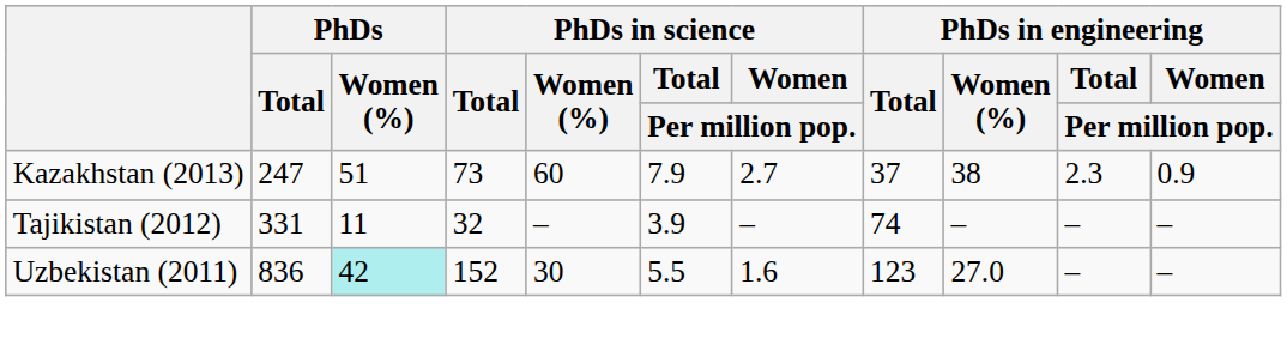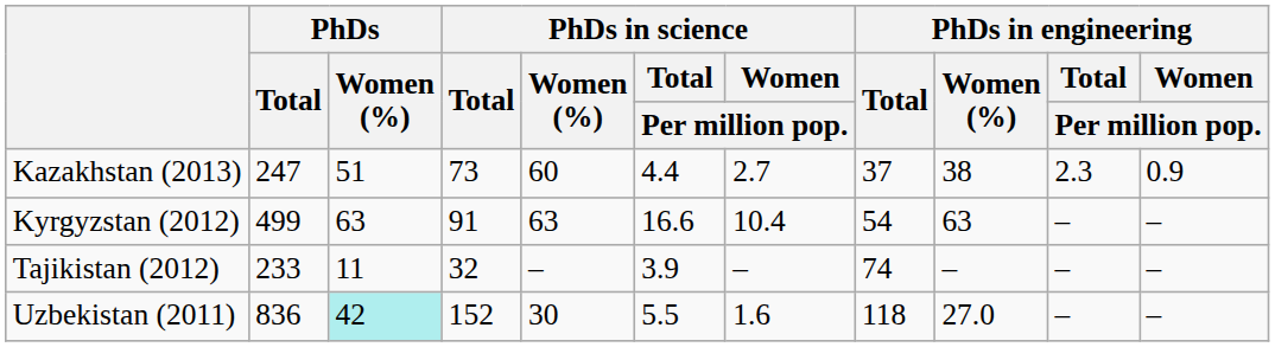Kazakhstan (2013) | PhDs in science / Total / Per million pop.: 7.9 -> 4.4
+ row: Kyrgyzstan (2012) | 499 | 63 | 91 | 63 | 16.6 | 10.4 | 54 | 63 | – | –
Tajikistan (2012) | PhDs / Total: 331 -> 233
Uzbekistan (2011) | PhDs in engineering / Total: 123 -> 118
